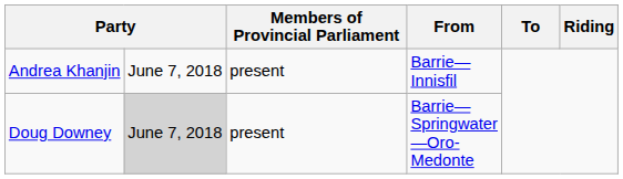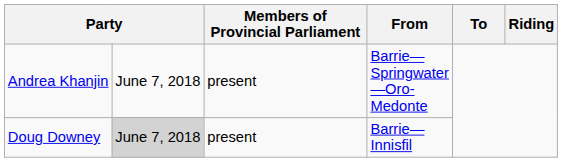Andrea Khanjin | From: Barrie—Innisfil -> Barrie—Springwater—Oro-Medonte
Doug Downey | From: Barrie—Springwater—Oro-Medonte -> Barrie—Innisfil
